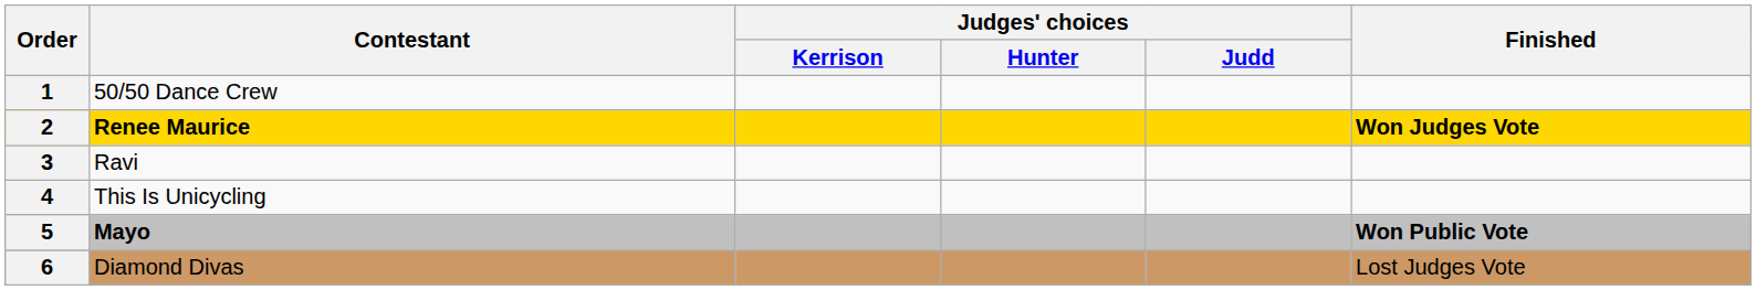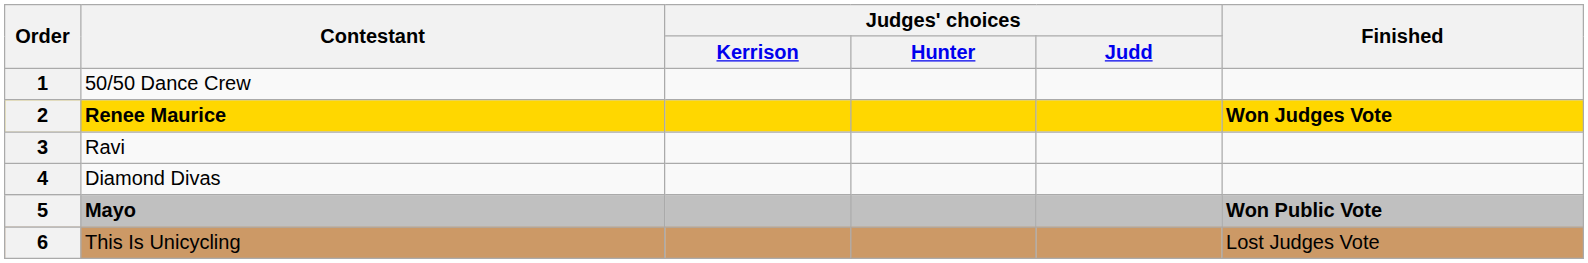4 | Contestant: This Is Unicycling -> Diamond Divas
6 | Contestant: Diamond Divas -> This Is Unicycling
